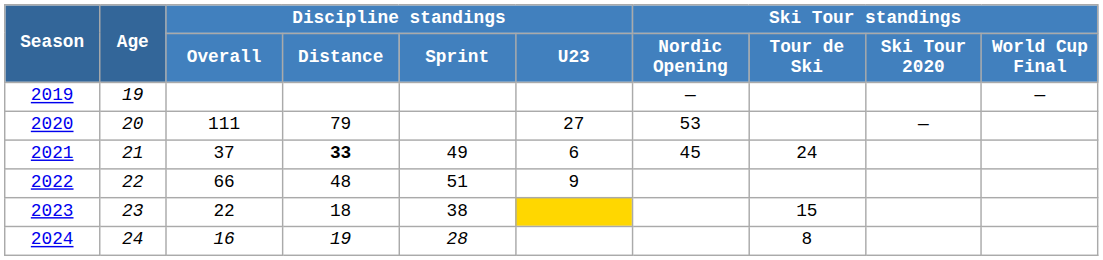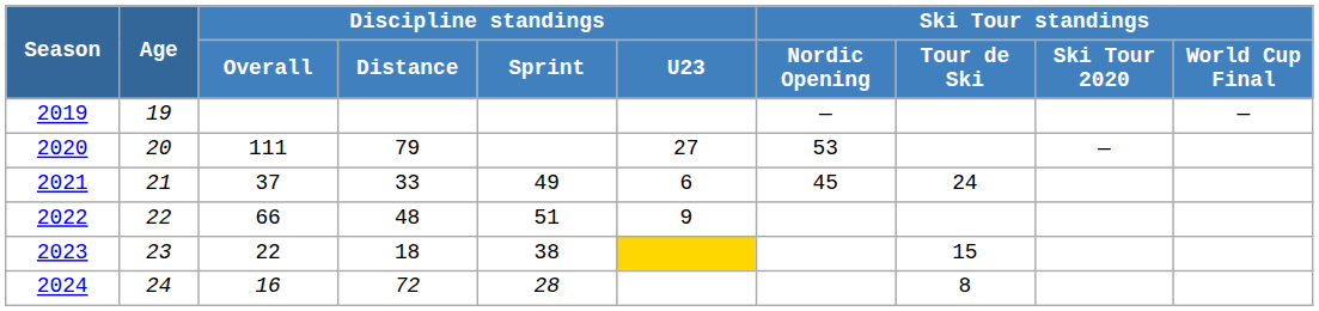2021 | Discipline standings / Distance: bold -> normal
2024 | Discipline standings / Distance: 19 -> 72
